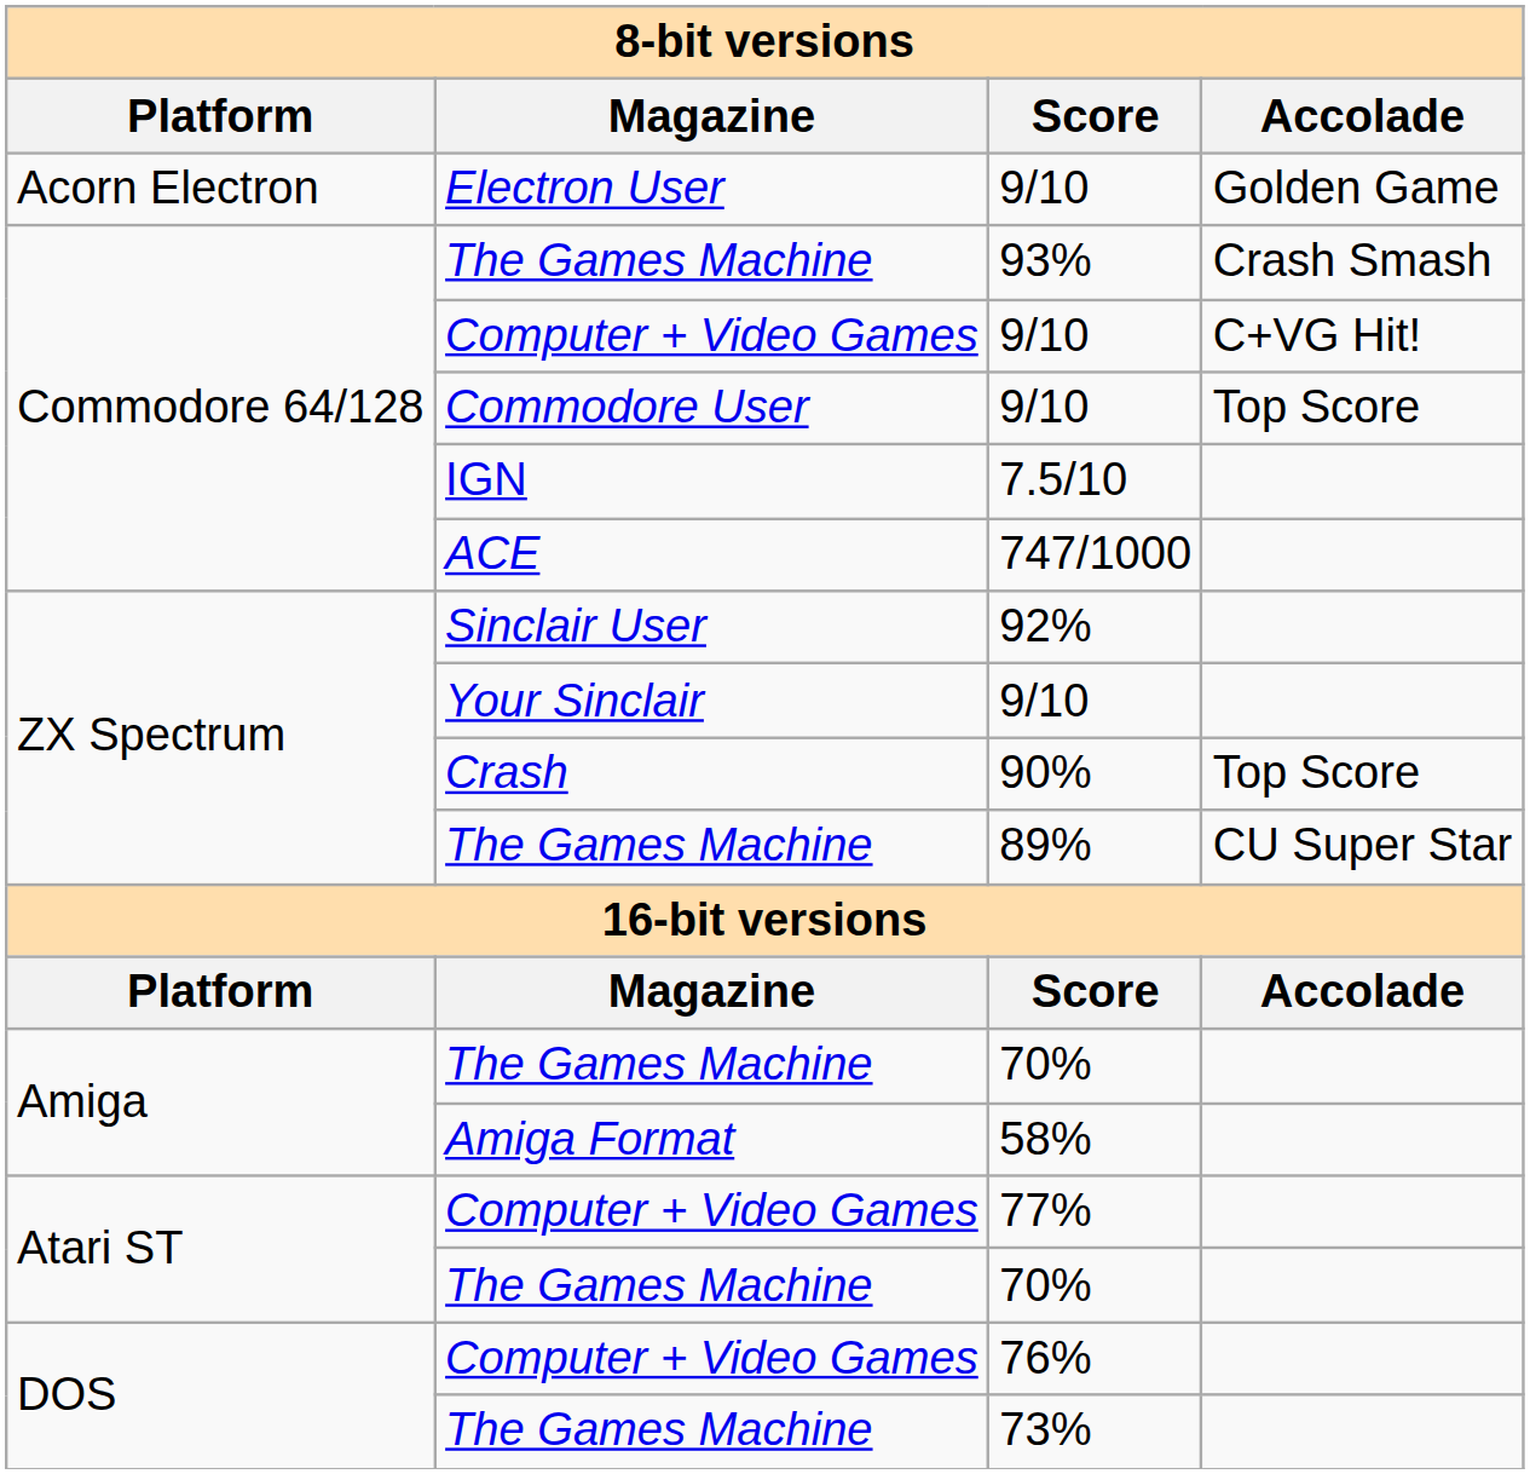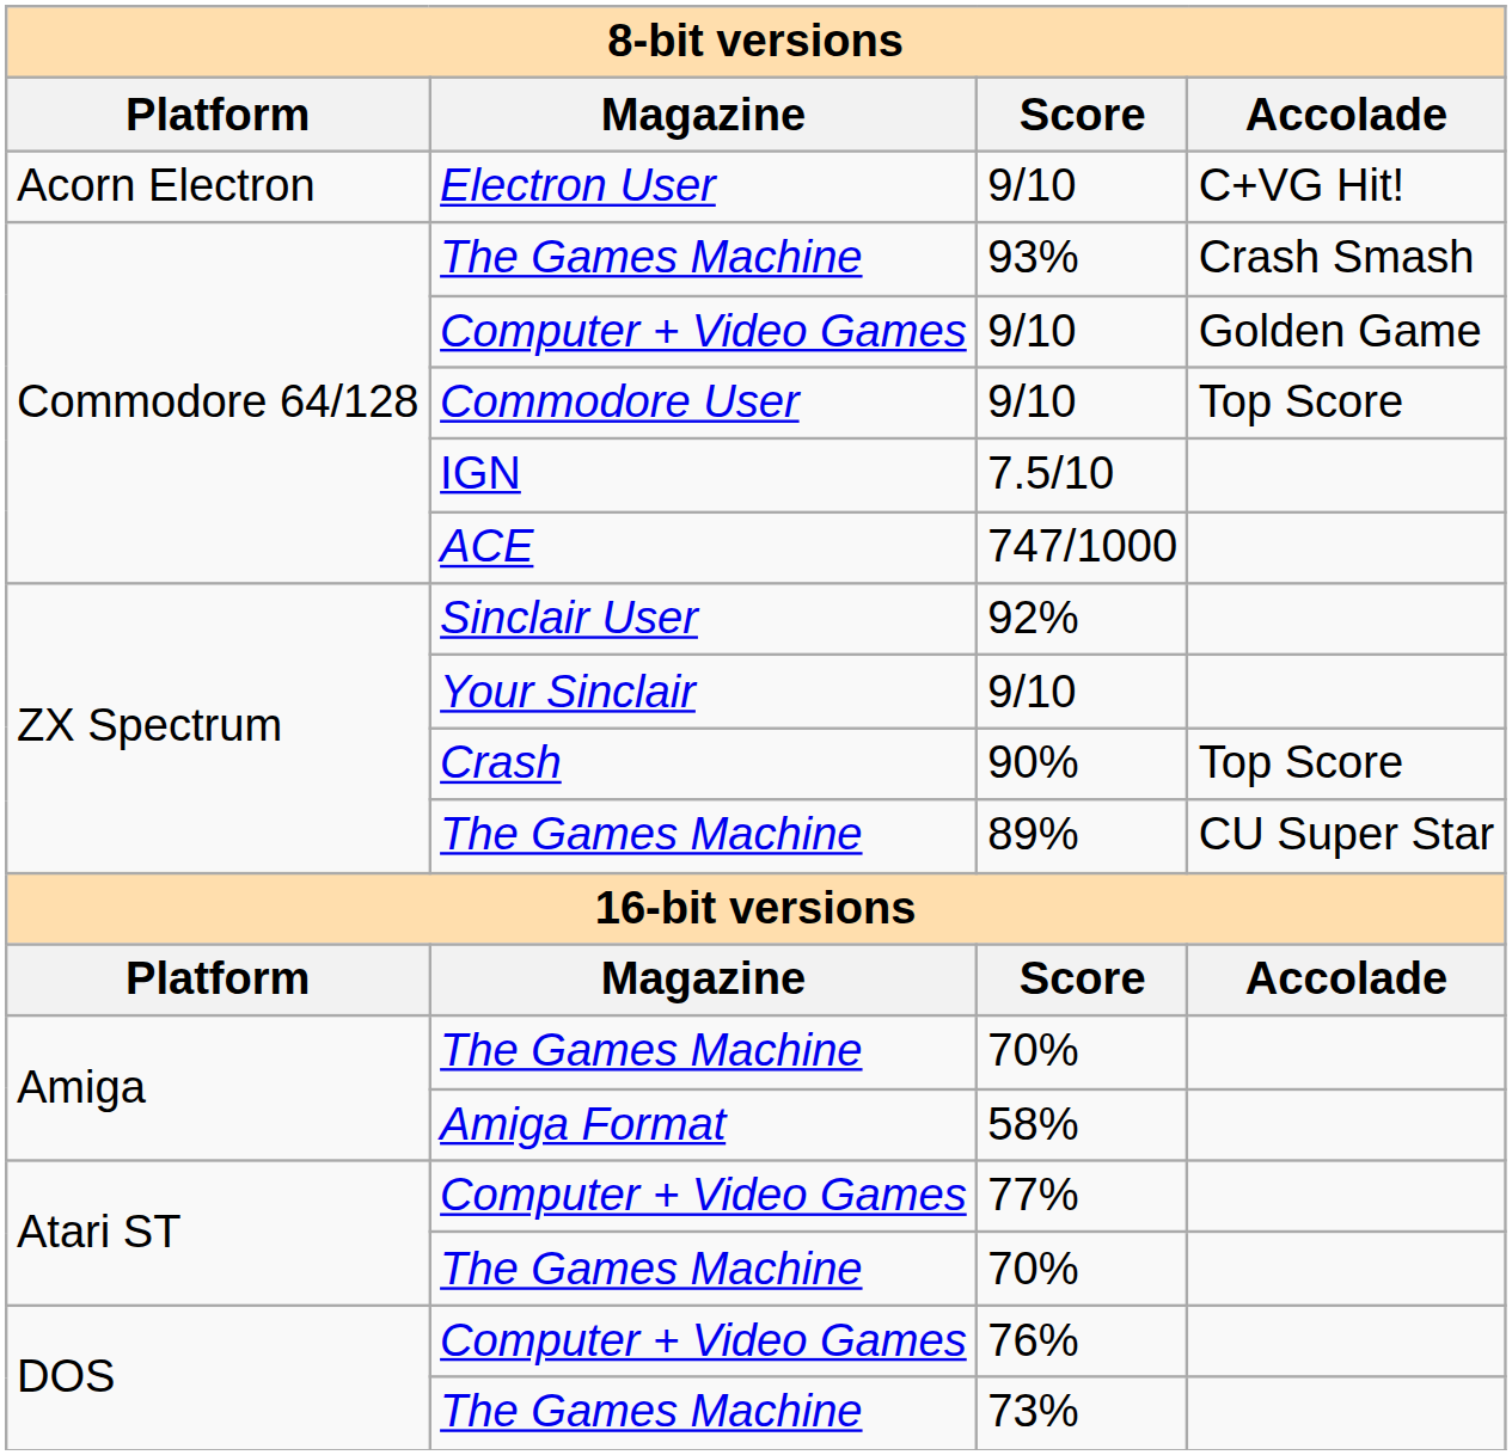Electron User / 9/10 | Accolade: Golden Game -> C+VG Hit!
Computer + Video Games / 9/10 | Accolade: C+VG Hit! -> Golden Game
